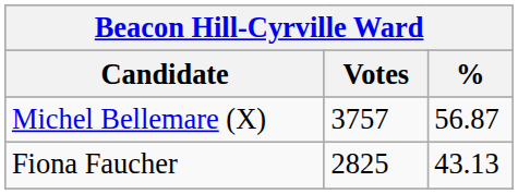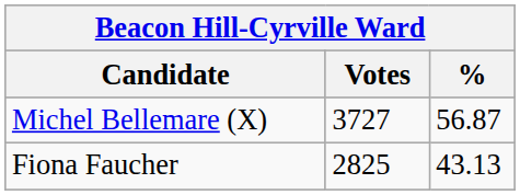Michel Bellemare (X) | Votes: 3757 -> 3727
